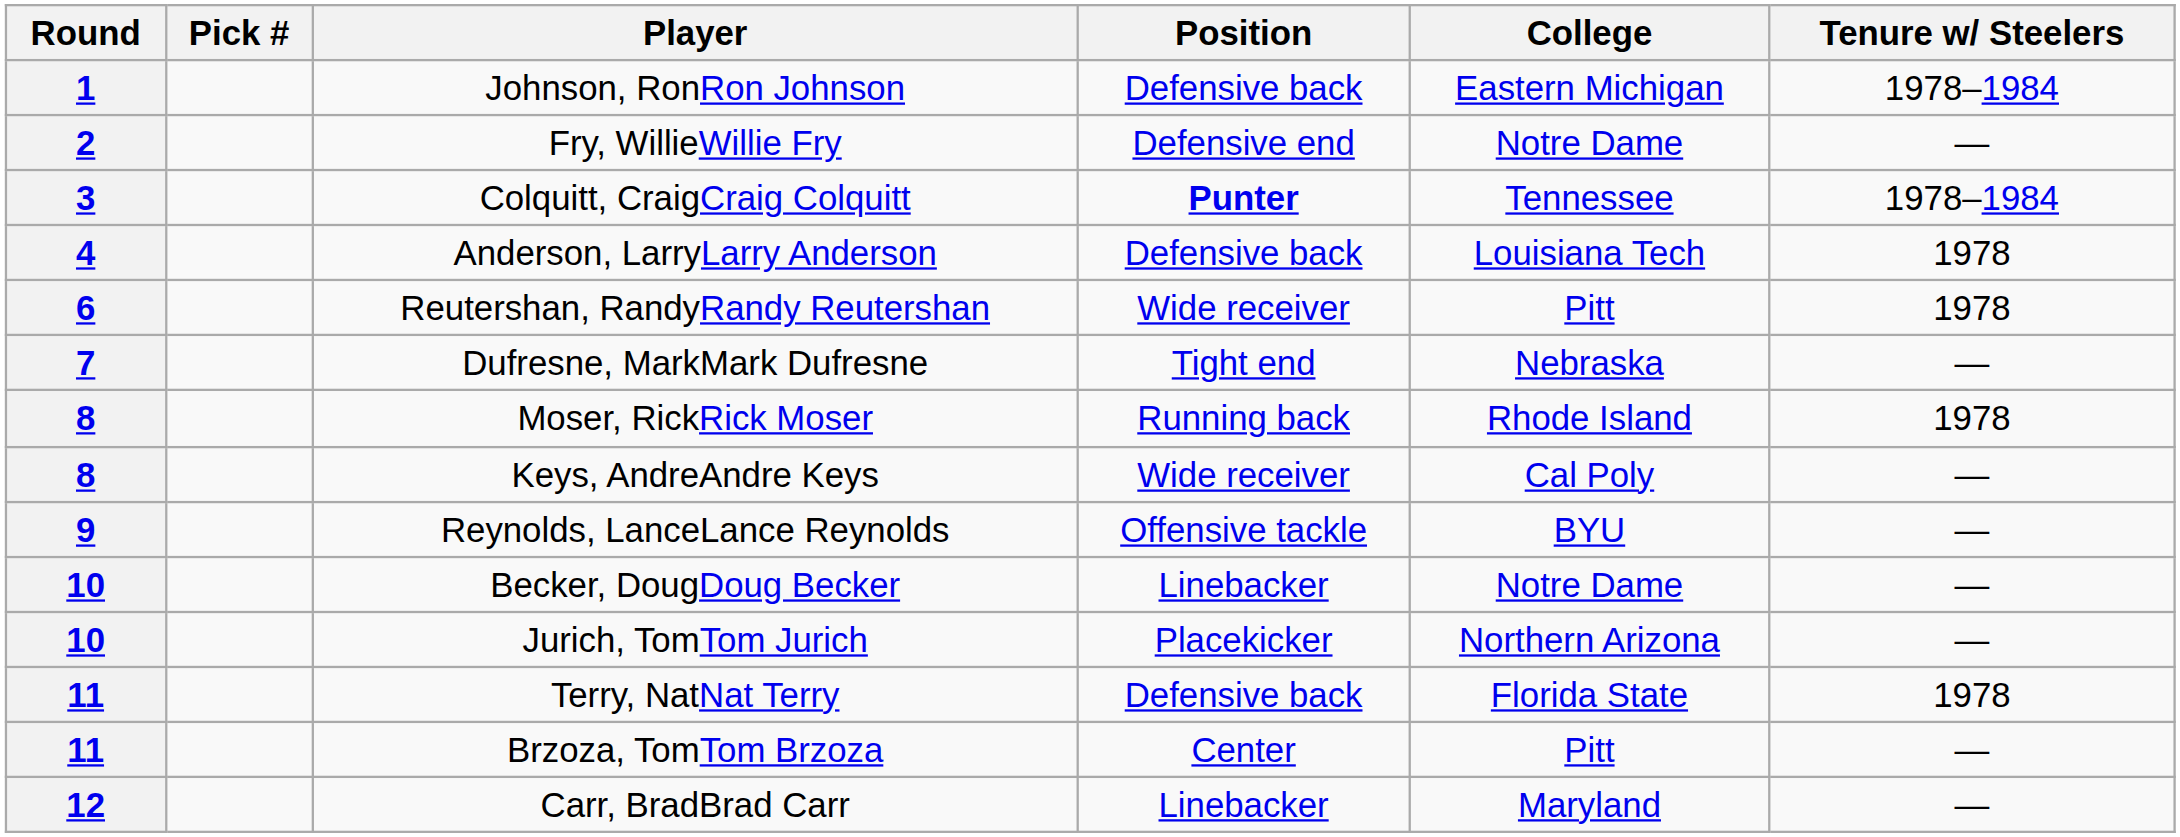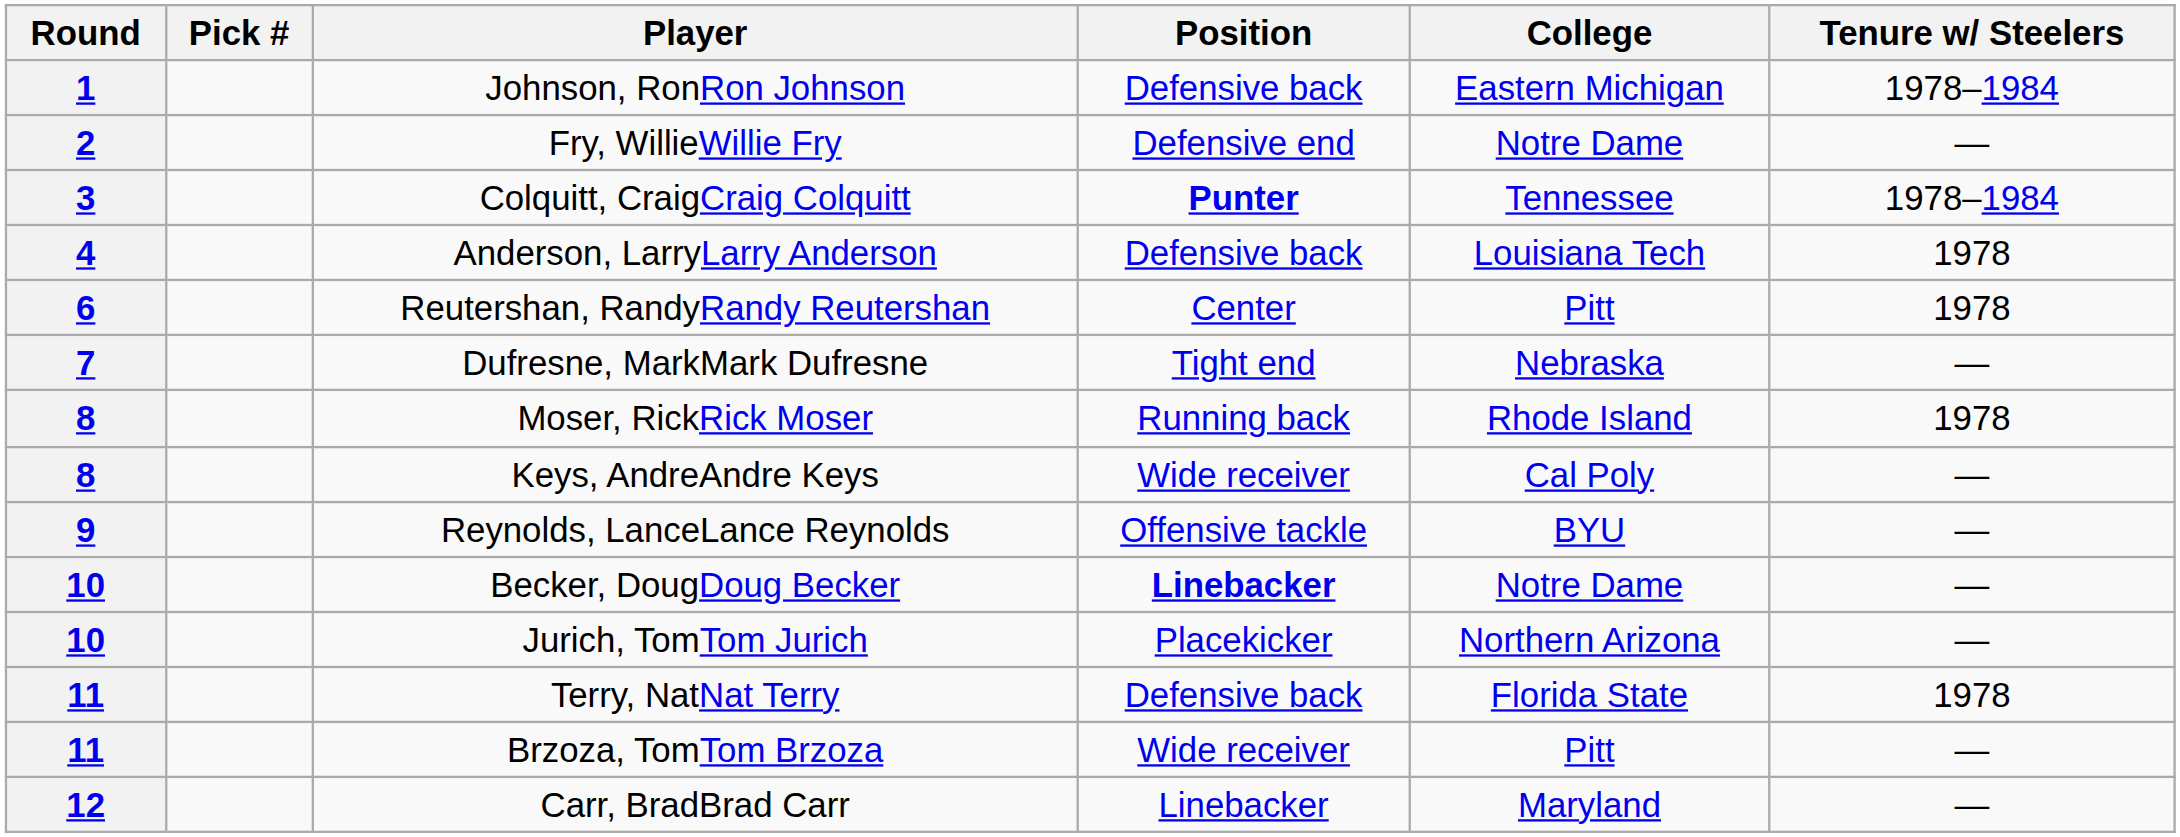Reutershan, RandyRandy Reutershan | Position: Wide receiver -> Center
Becker, DougDoug Becker | Position: normal -> bold
Brzoza, TomTom Brzoza | Position: Center -> Wide receiver
